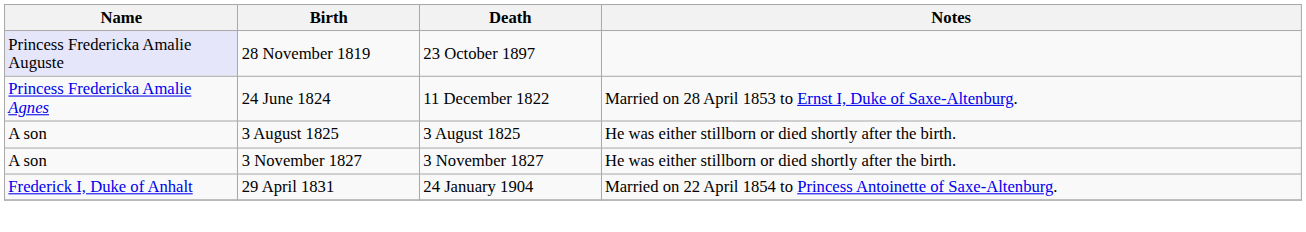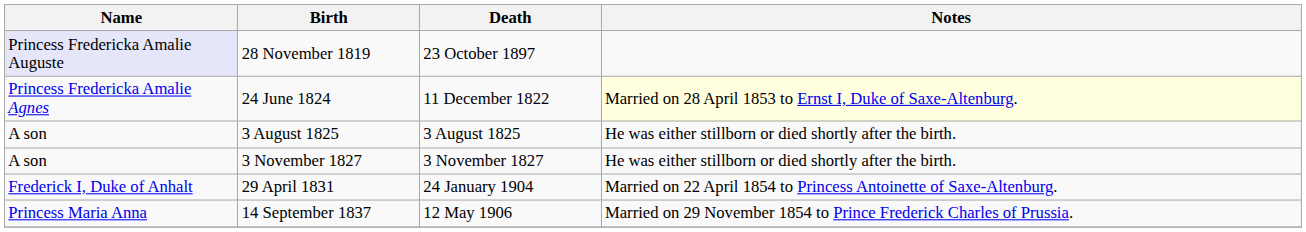24 June 1824 | Notes: no background -> lightyellow background
+ row: Princess Maria Anna | 14 September 1837 | 12 May 1906 | Married on 29 November 1854 to Prince Frederick Charles of Prussia.
